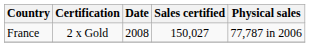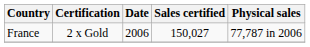France | Date: 2008 -> 2006
